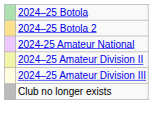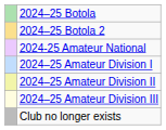+ row: 2024–25 Amateur Division I
